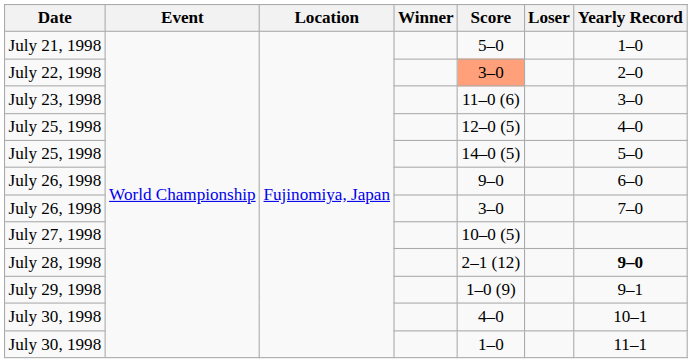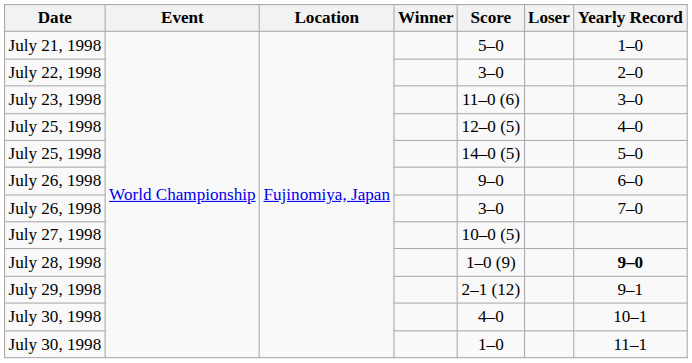July 22, 1998 | Score: lightsalmon background -> no background
July 28, 1998 | Score: 2–1 (12) -> 1–0 (9)
July 29, 1998 | Score: 1–0 (9) -> 2–1 (12)
